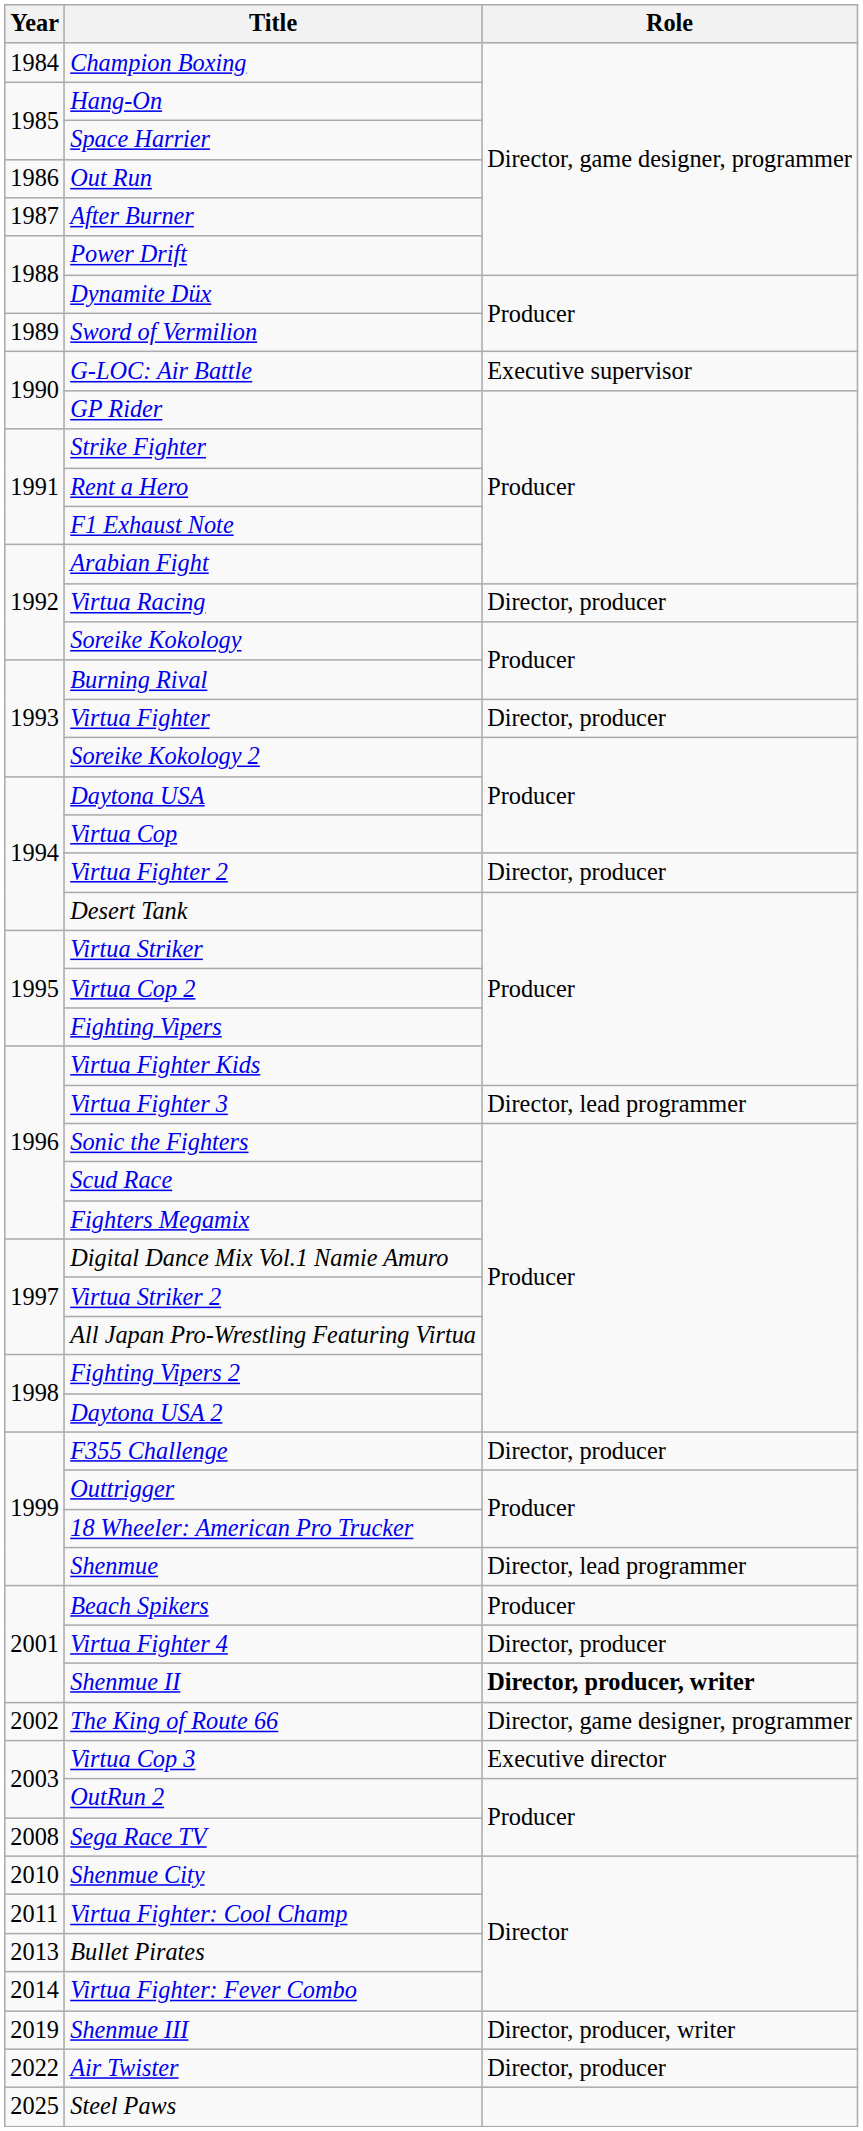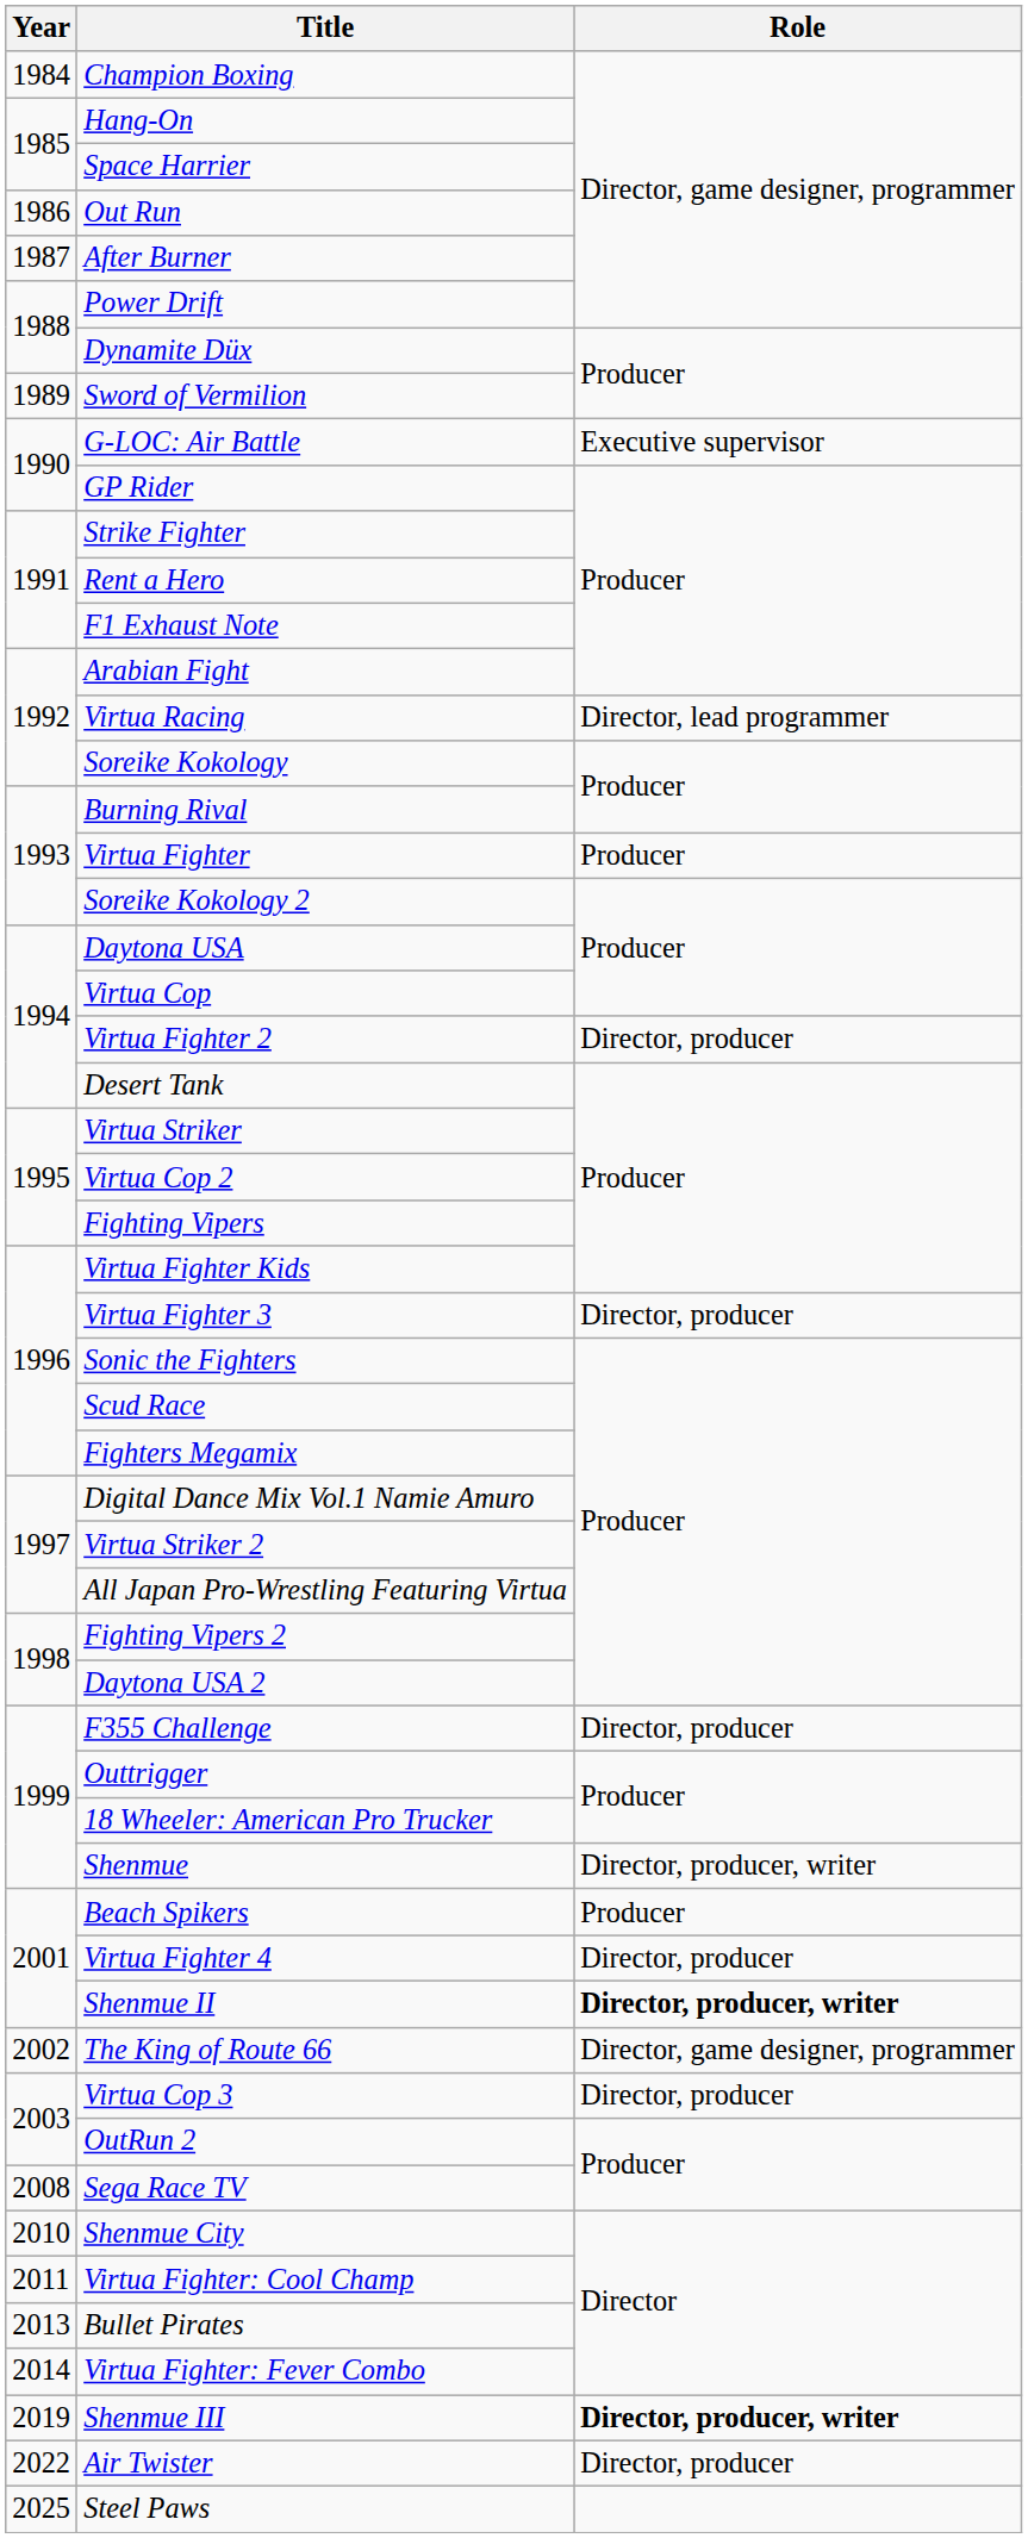Virtua Racing | Role: Director, producer -> Director, lead programmer
Virtua Fighter | Role: Director, producer -> Producer
Virtua Fighter 3 | Role: Director, lead programmer -> Director, producer
Shenmue | Role: Director, lead programmer -> Director, producer, writer
Virtua Cop 3 | Role: Executive director -> Director, producer
Shenmue III | Role: normal -> bold
